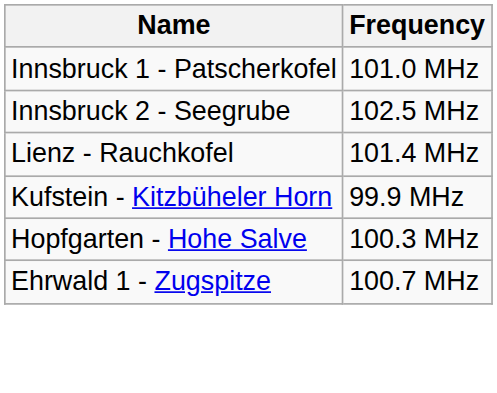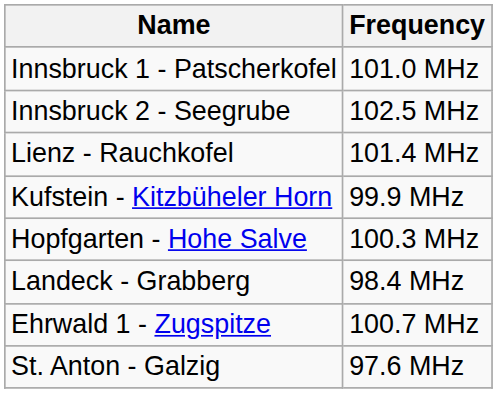+ row: Landeck - Grabberg | 98.4 MHz
+ row: St. Anton - Galzig | 97.6 MHz
